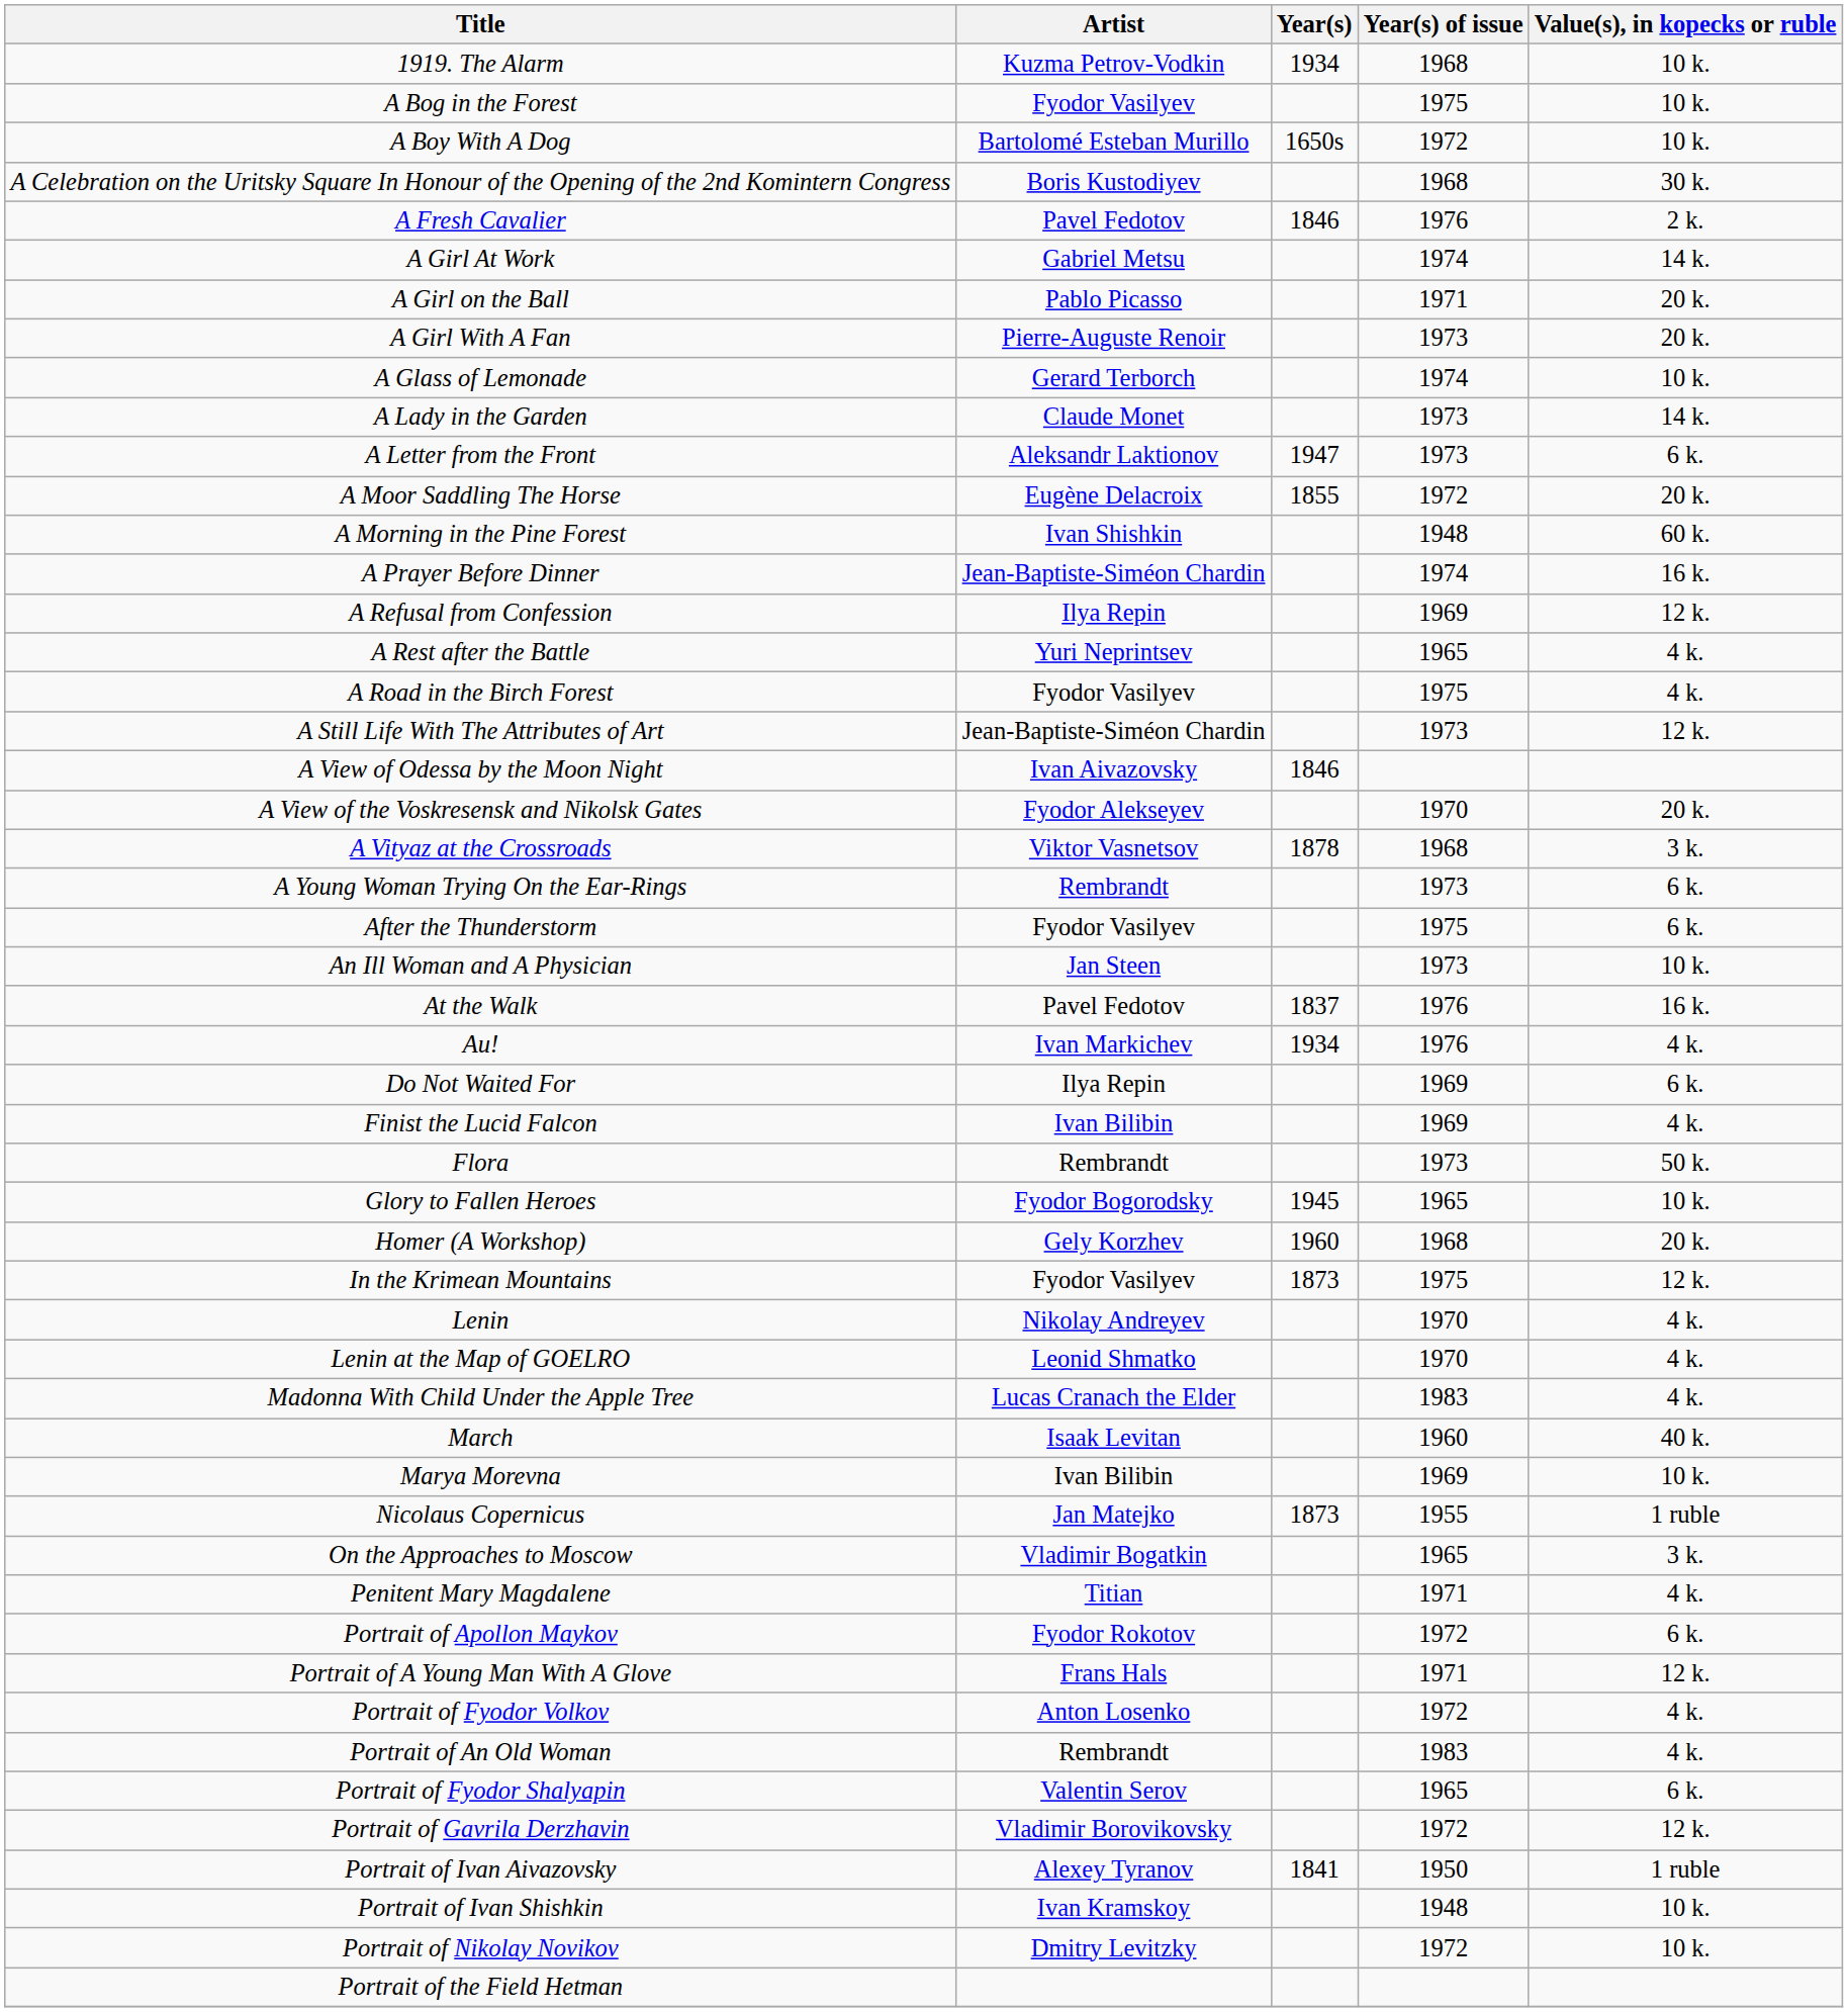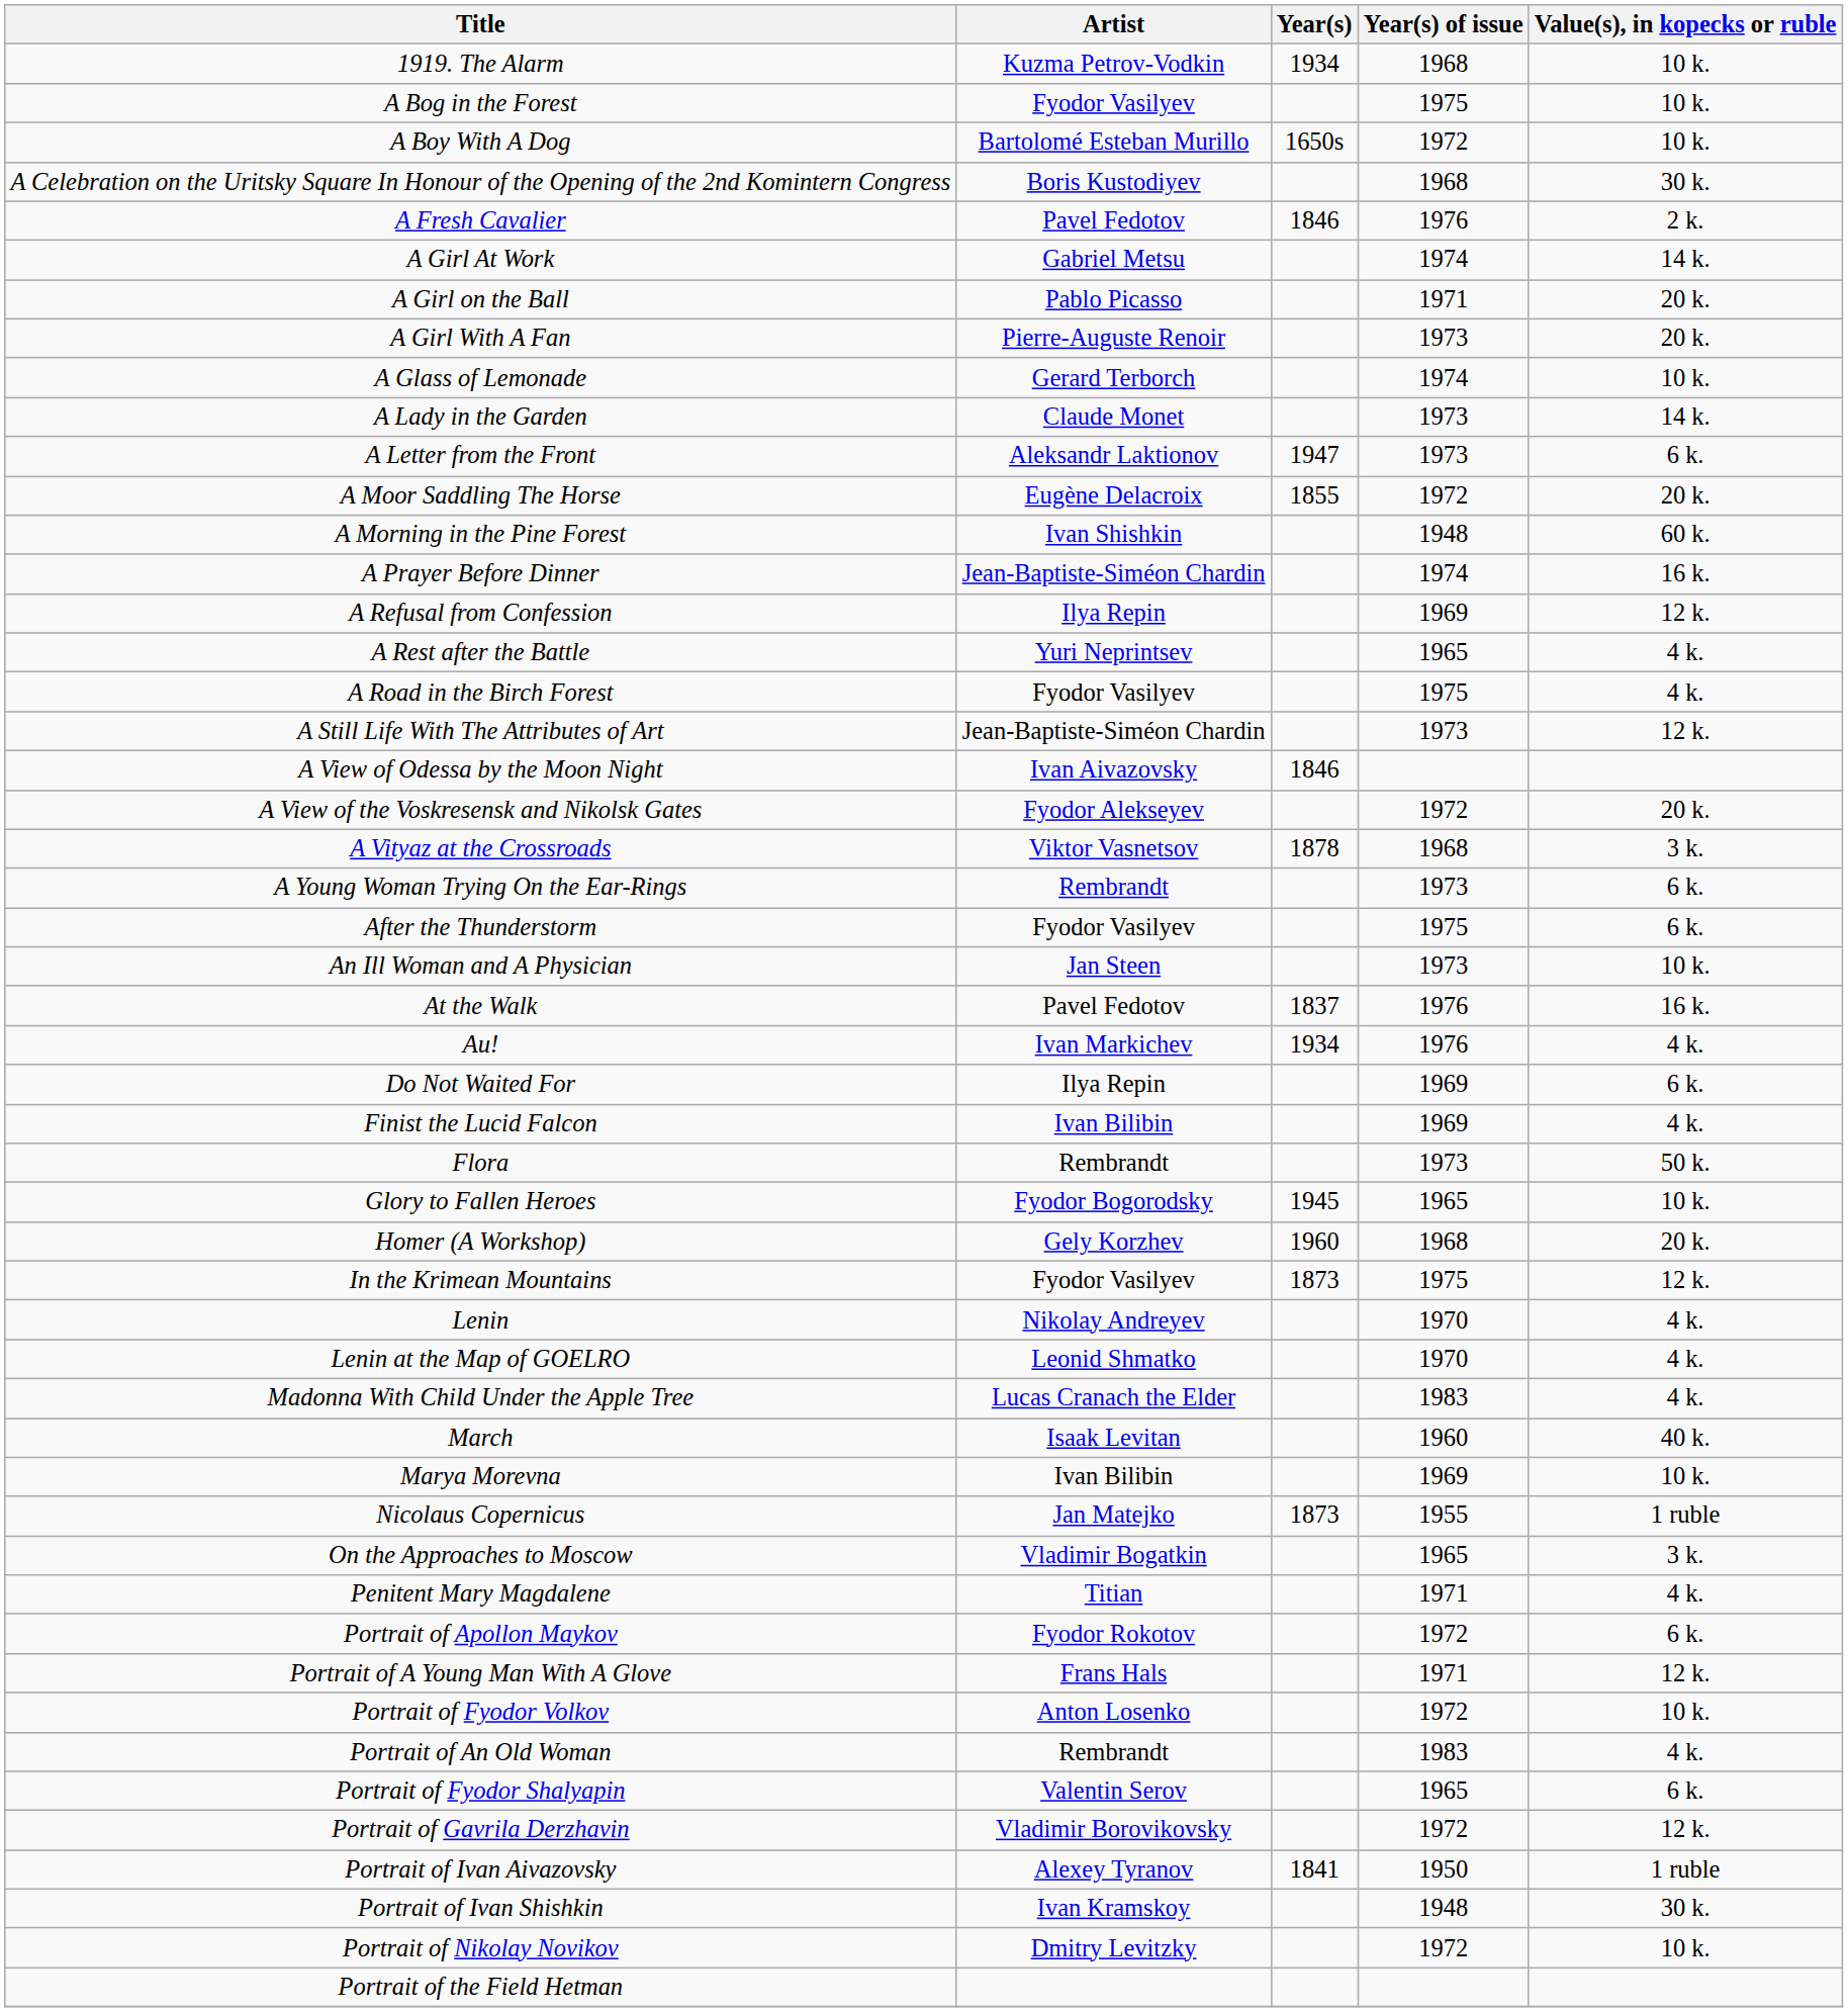A View of the Voskresensk and Nikolsk Gates | Year(s) of issue: 1970 -> 1972
Portrait of Fyodor Volkov | Value(s), in kopecks or ruble: 4 k. -> 10 k.
Portrait of Ivan Shishkin | Value(s), in kopecks or ruble: 10 k. -> 30 k.
